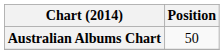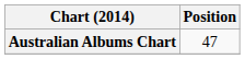Australian Albums Chart | Position: 50 -> 47
